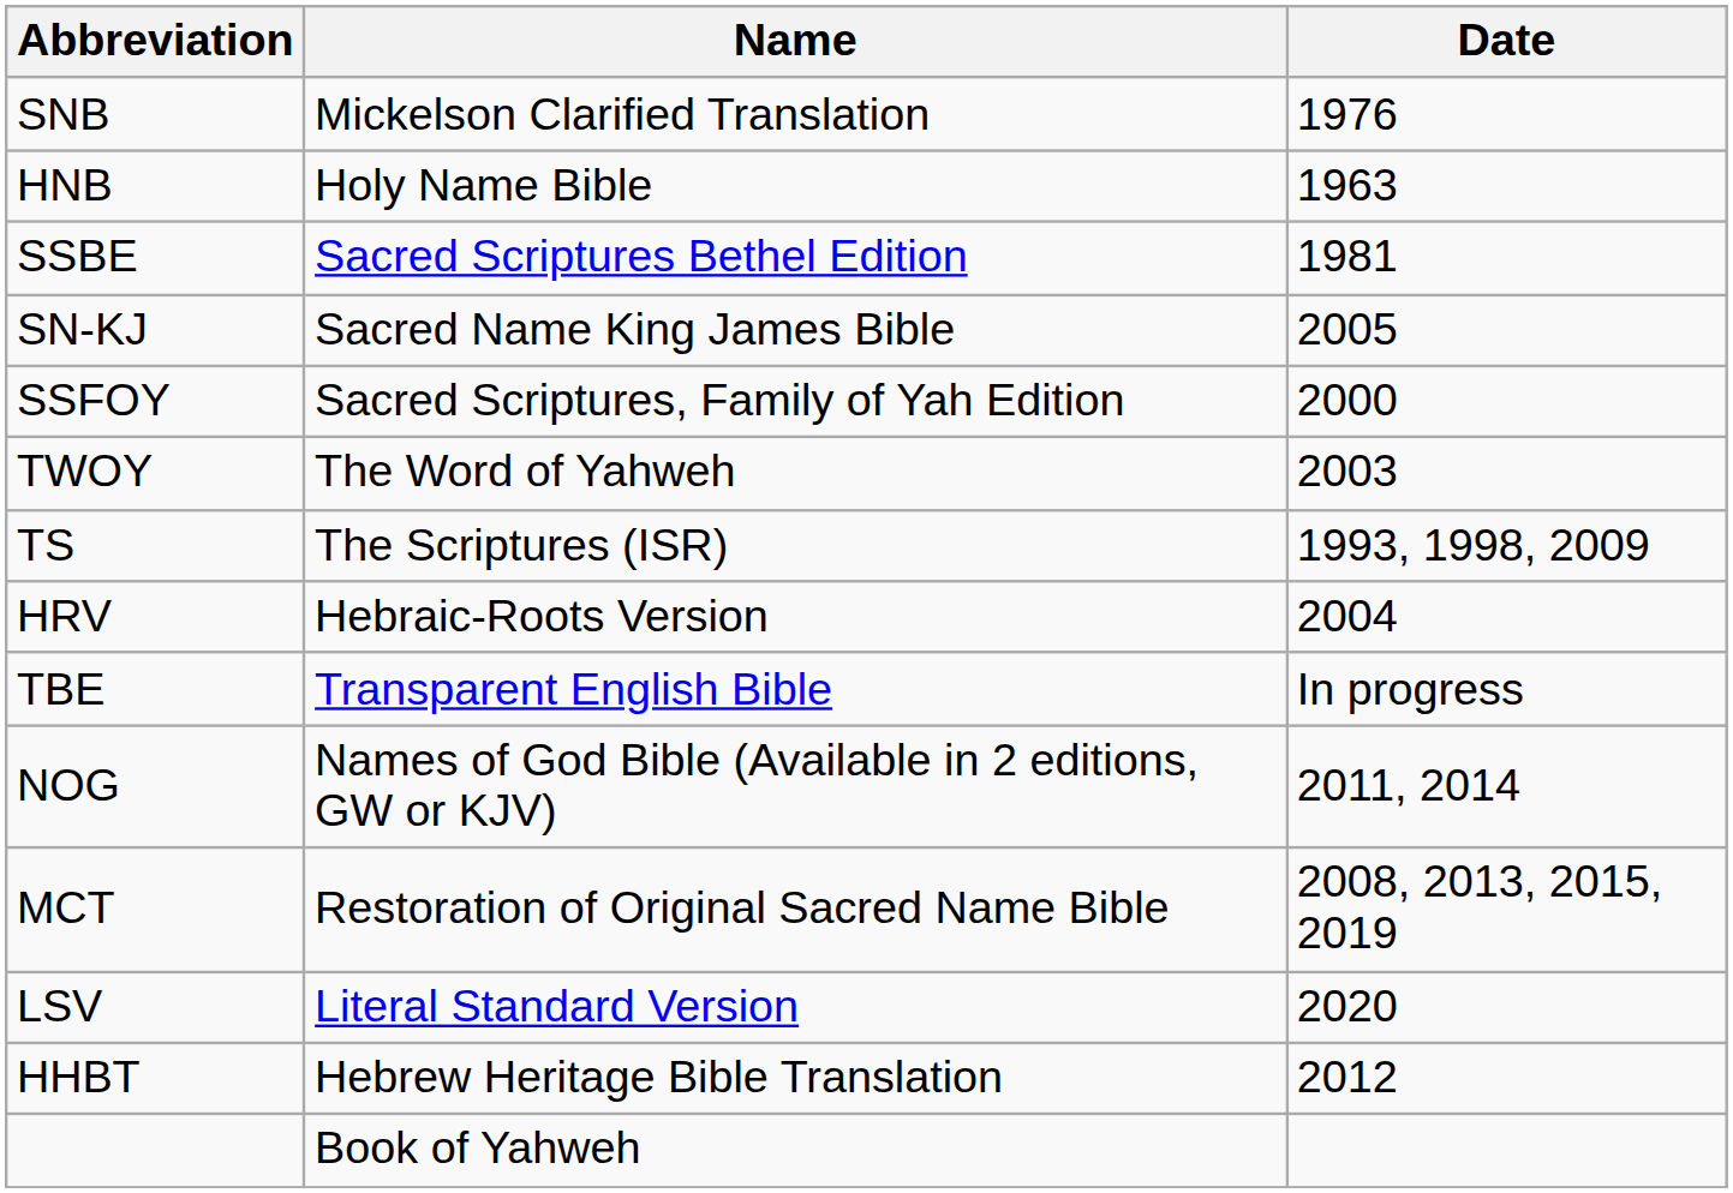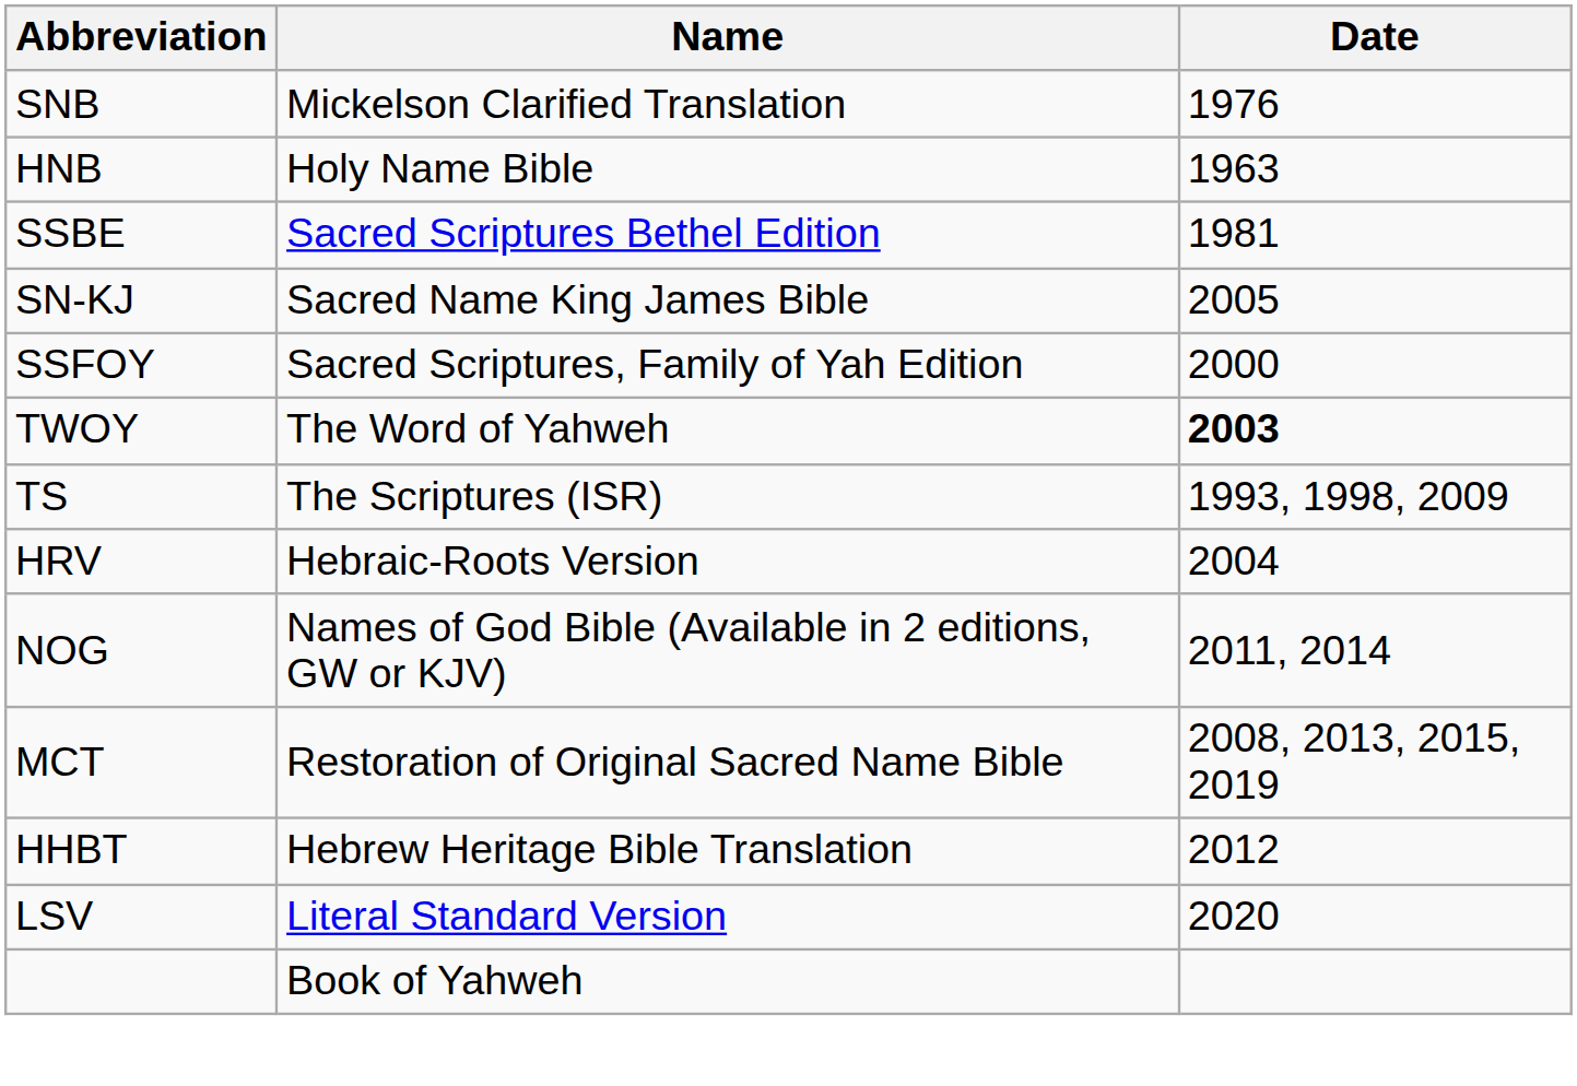TWOY | Date: normal -> bold
- row: TBE | Transparent English Bible | In progress
rows swapped: LSV <-> HHBT
